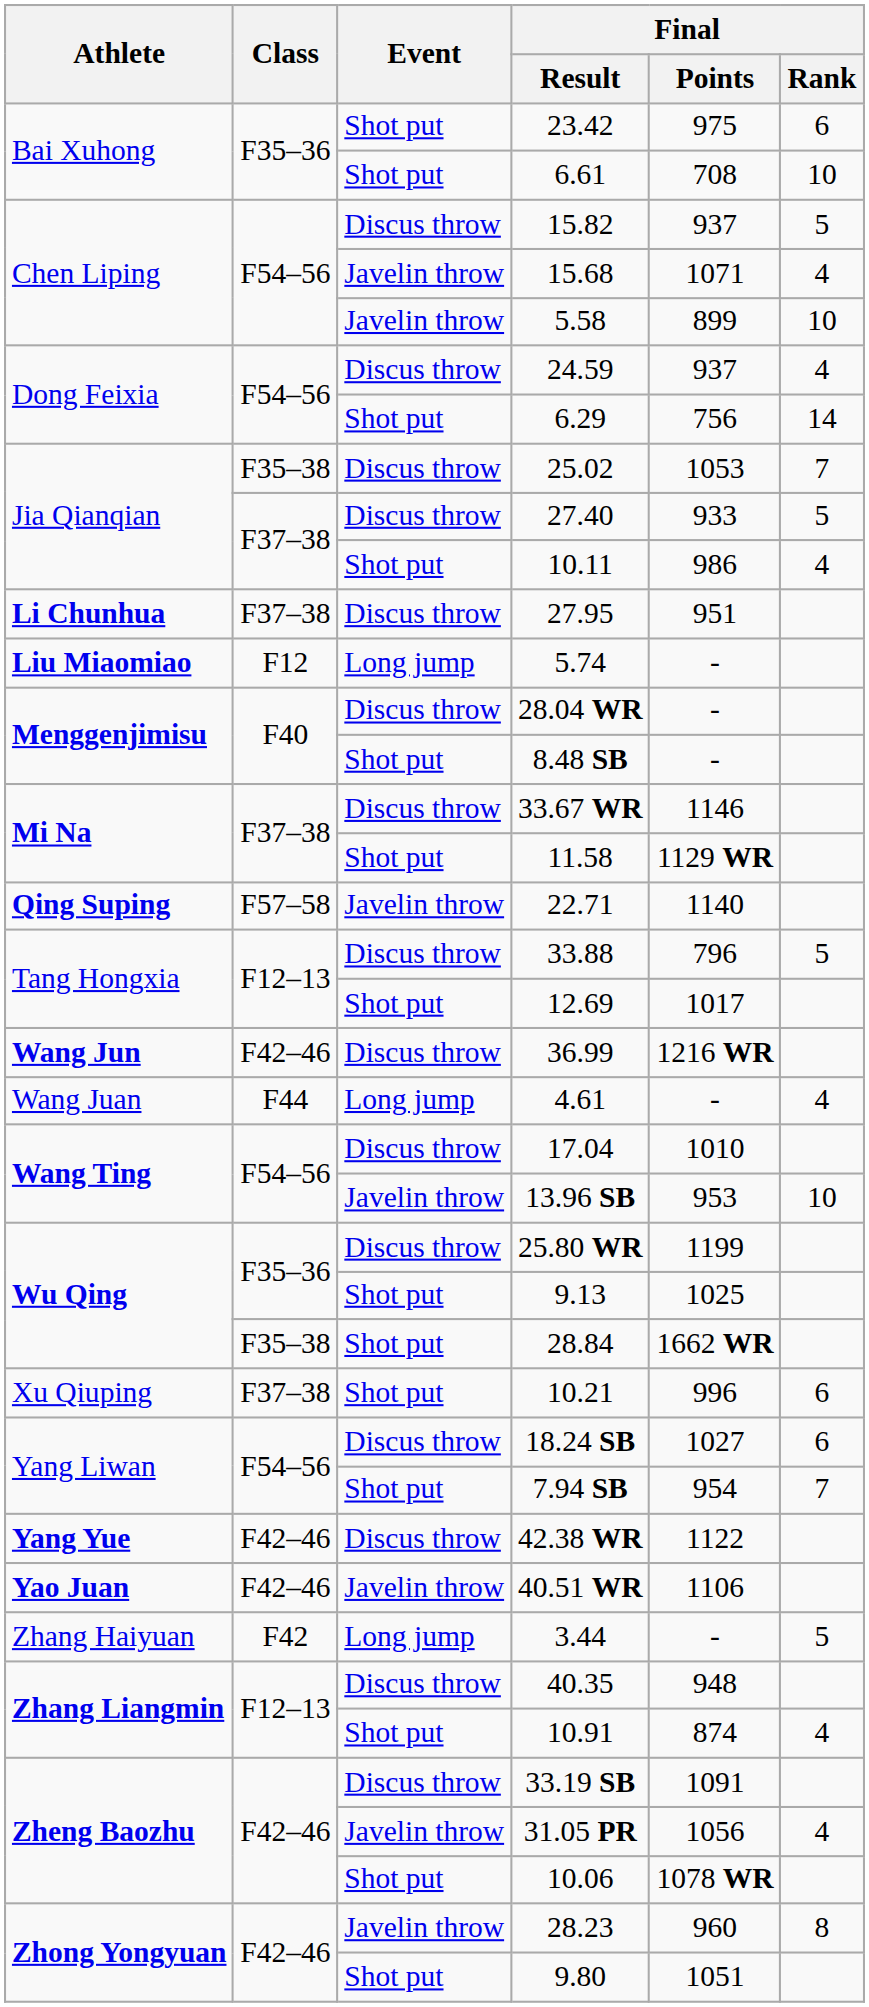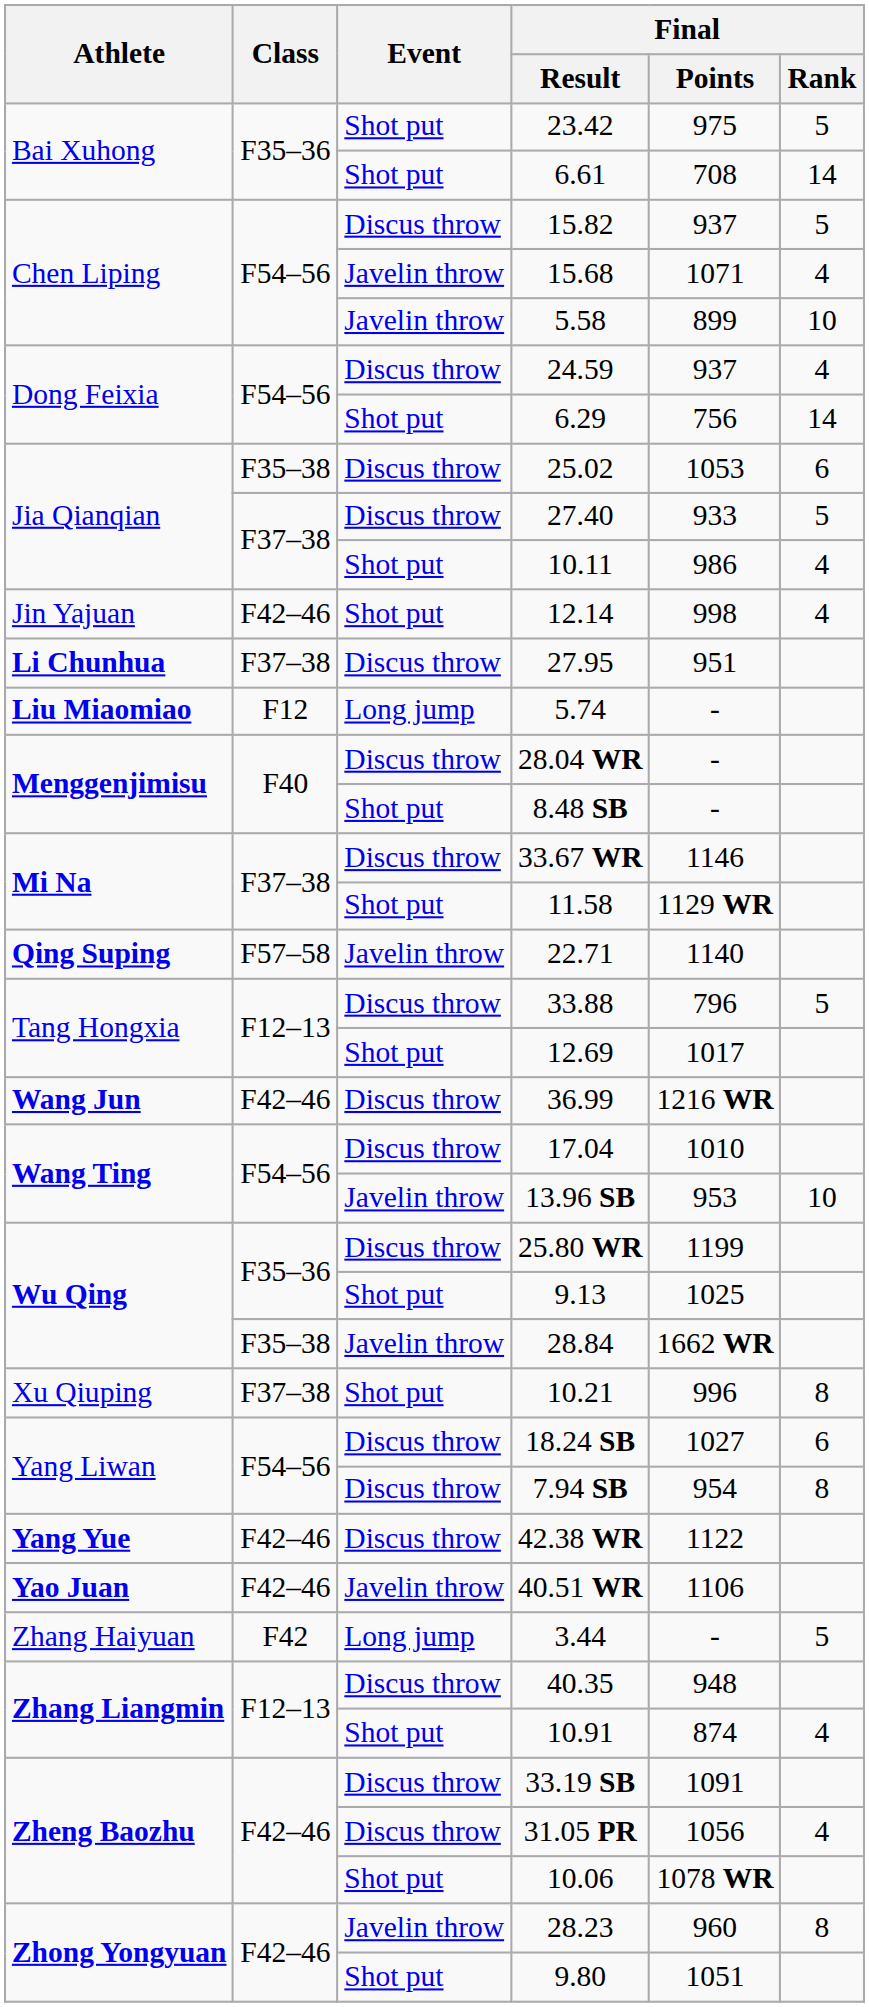23.42 | Final / Rank: 6 -> 5
6.61 | Final / Rank: 10 -> 14
25.02 | Final / Rank: 7 -> 6
+ row: Jin Yajuan | F42–46 | Shot put | 12.14 | 998 | 4
- row: Wang Juan | F44 | Long jump | 4.61 | - | 4
28.84 | Event: Shot put -> Javelin throw
10.21 | Final / Rank: 6 -> 8
7.94 SB | Event: Shot put -> Discus throw
7.94 SB | Final / Rank: 7 -> 8
31.05 PR | Event: Javelin throw -> Discus throw
